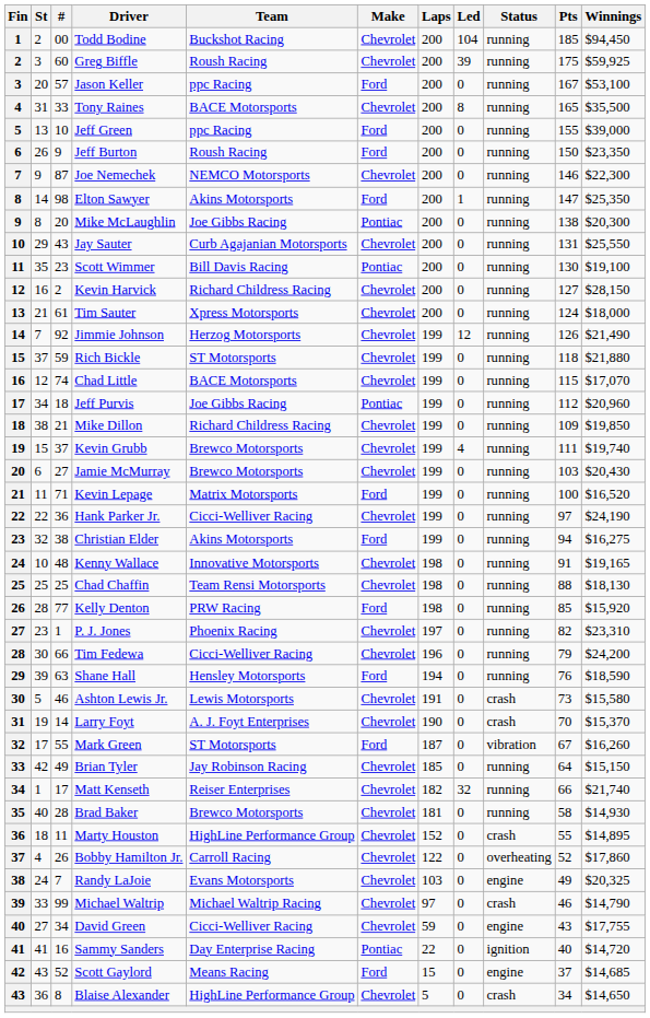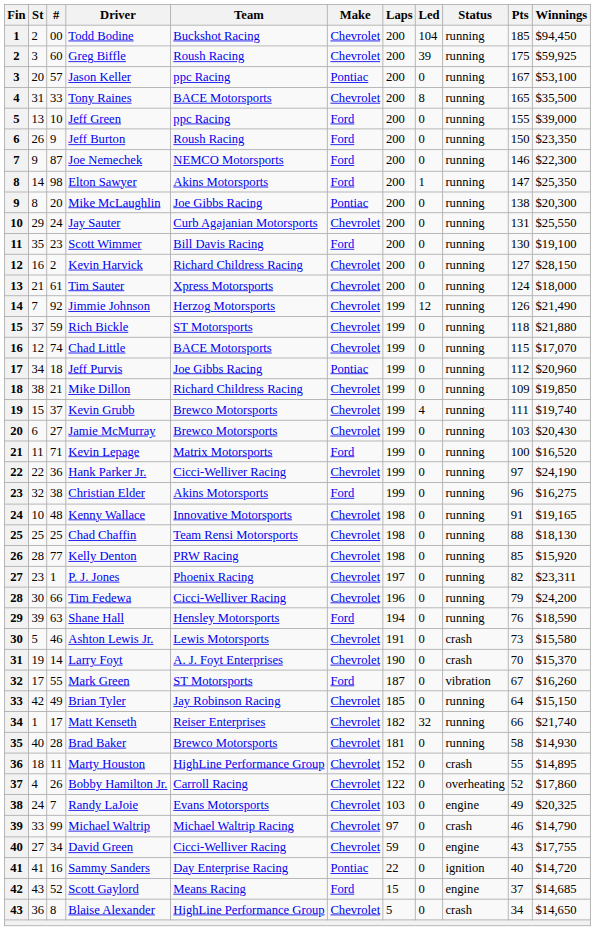Jason Keller | Make: Ford -> Pontiac
Joe Nemechek | Make: Chevrolet -> Ford
Jay Sauter | #: 43 -> 24
Scott Wimmer | Make: Pontiac -> Ford
Christian Elder | Pts: 94 -> 96
Kelly Denton | Make: Ford -> Chevrolet
P. J. Jones | Winnings: $23,310 -> $23,311
